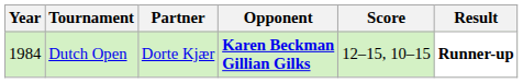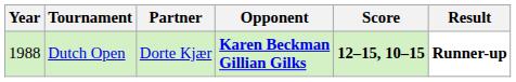Dutch Open | Year: 1984 -> 1988
Dutch Open | Score: normal -> bold
